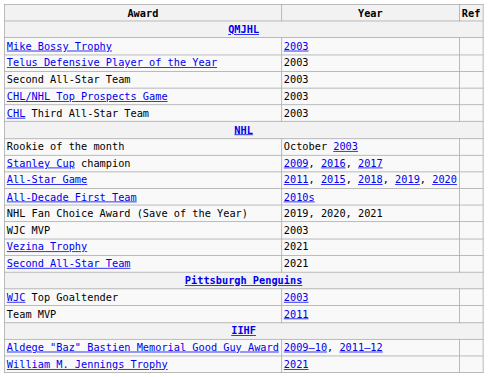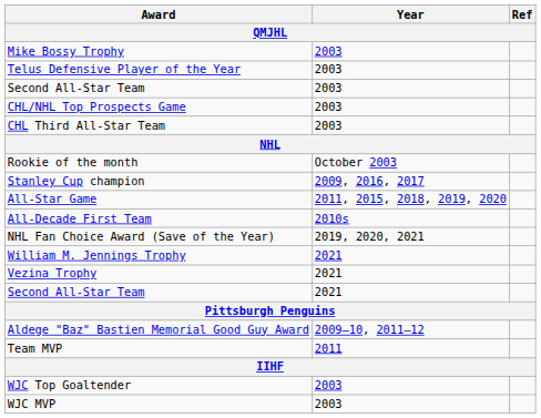rows swapped: William M. Jennings Trophy <-> WJC MVP
rows swapped: Aldege "Baz" Bastien Memorial Good Guy Award <-> WJC Top Goaltender
